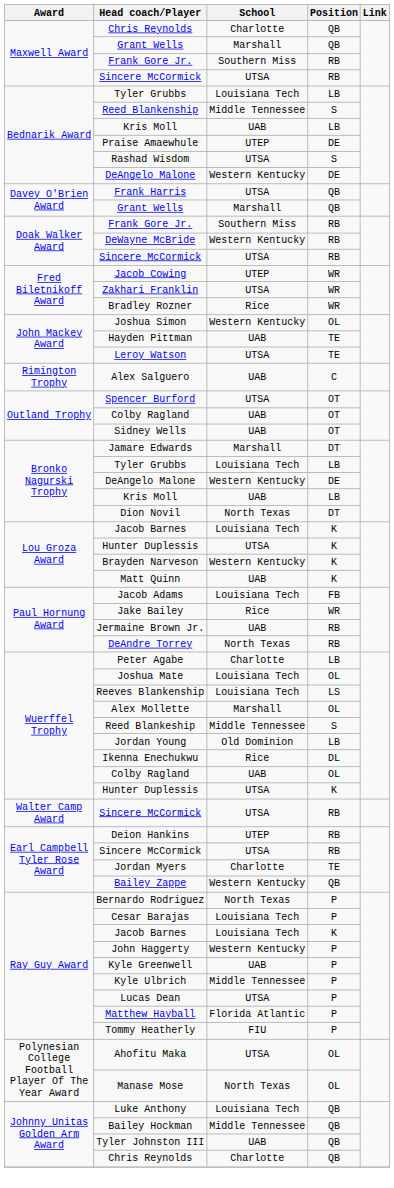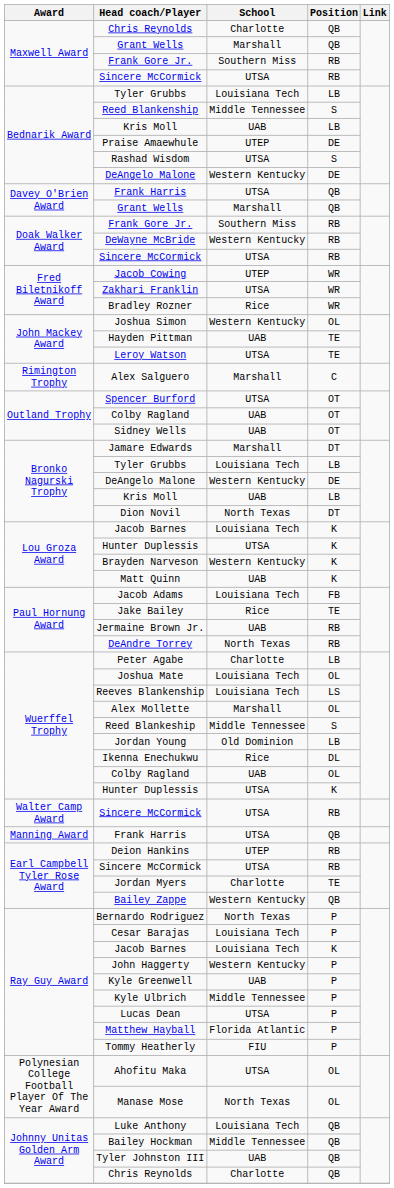Alex Salguero | School: UAB -> Marshall
Jake Bailey | Position: WR -> TE
+ row: Manning Award | Frank Harris | UTSA | QB
